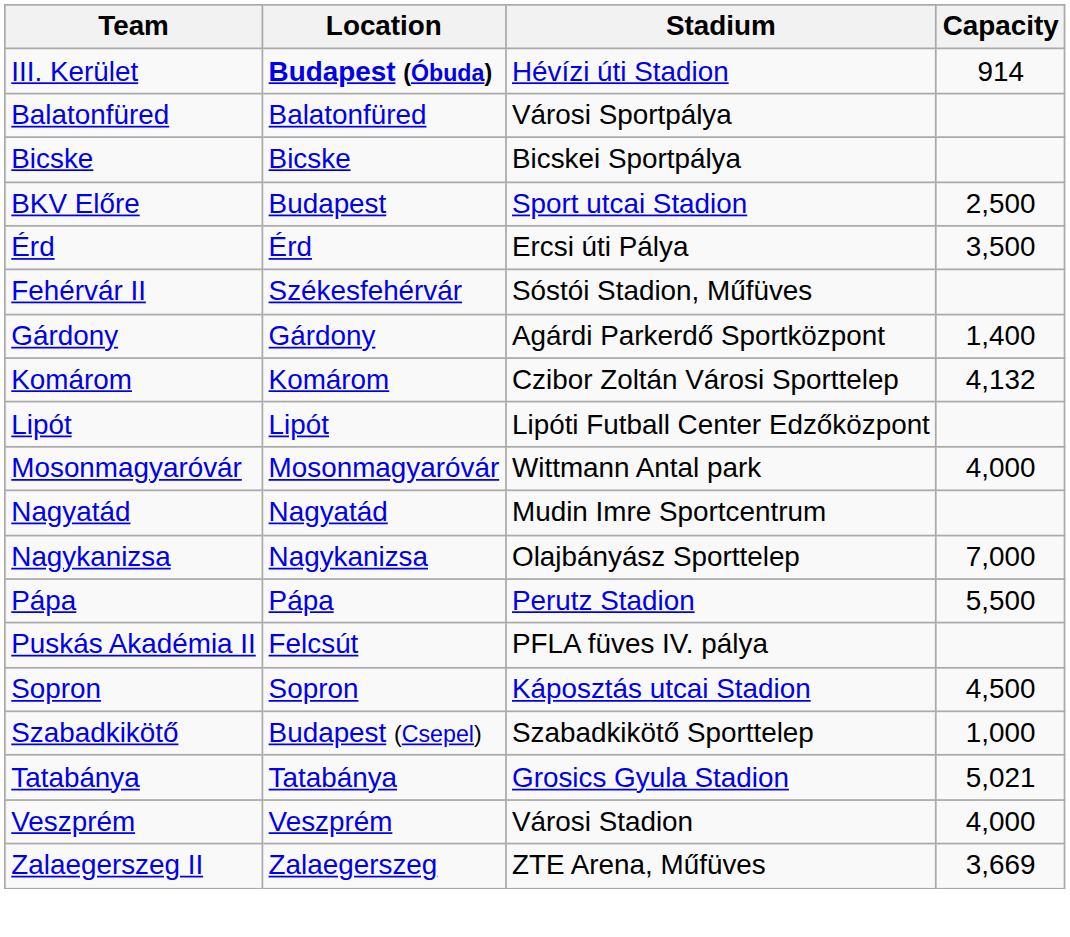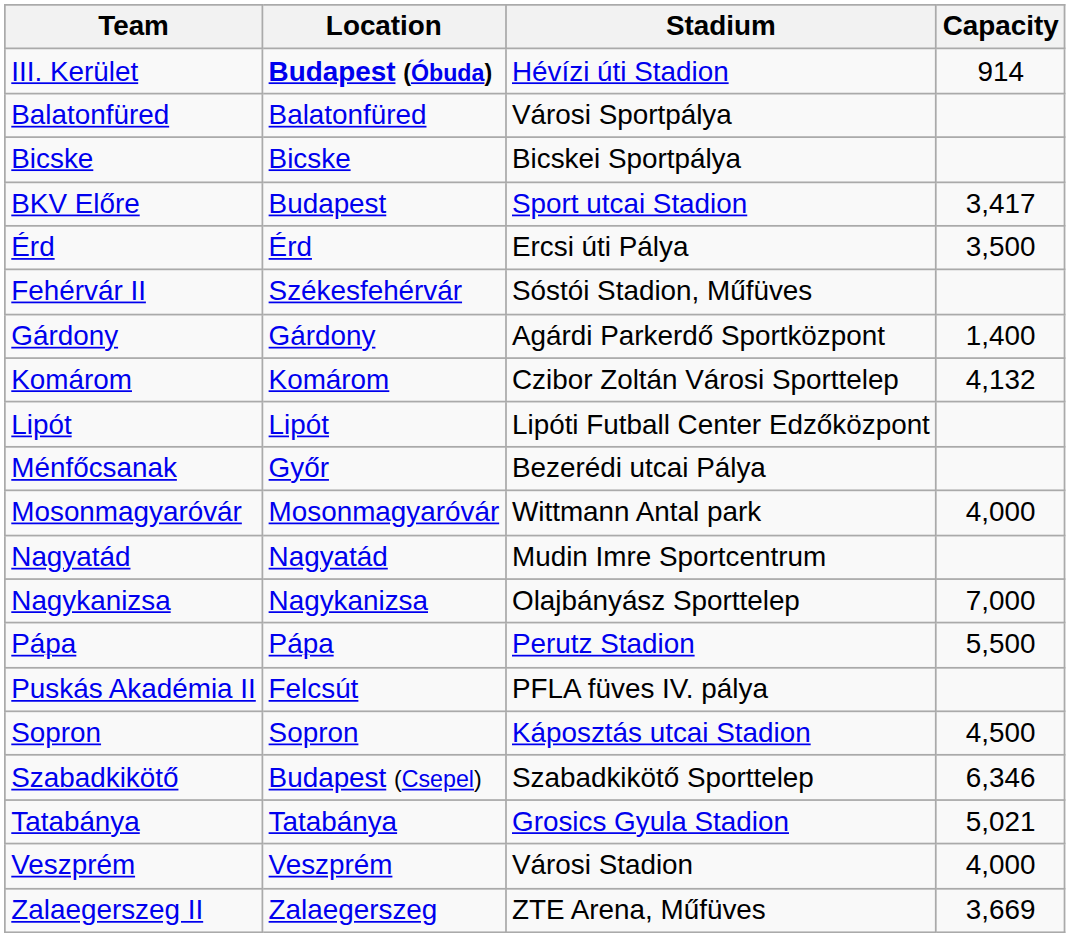BKV Előre | Capacity: 2,500 -> 3,417
+ row: Ménfőcsanak | Győr | Bezerédi utcai Pálya
Szabadkikötő | Capacity: 1,000 -> 6,346
